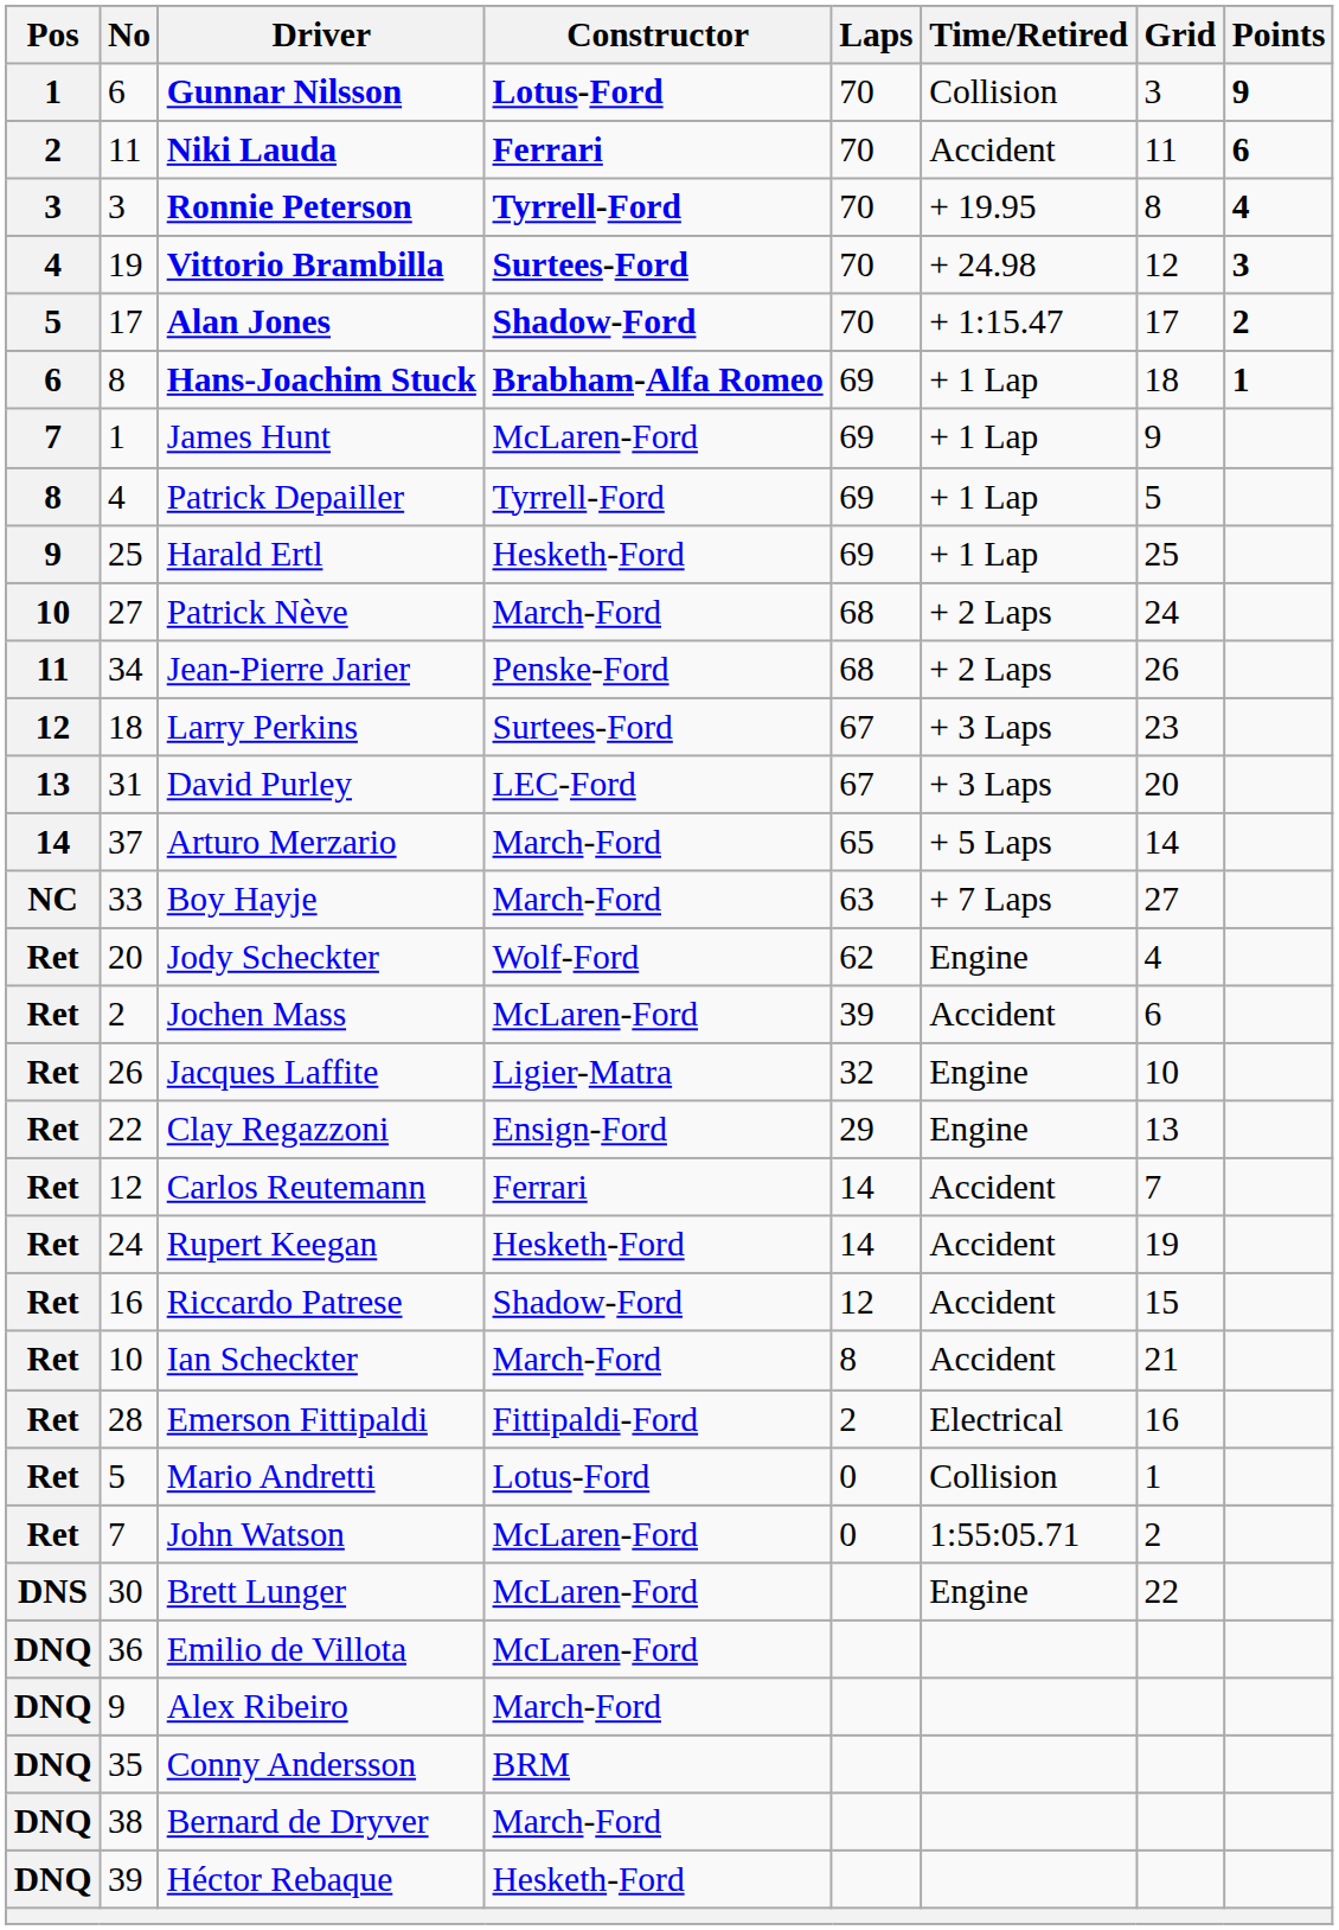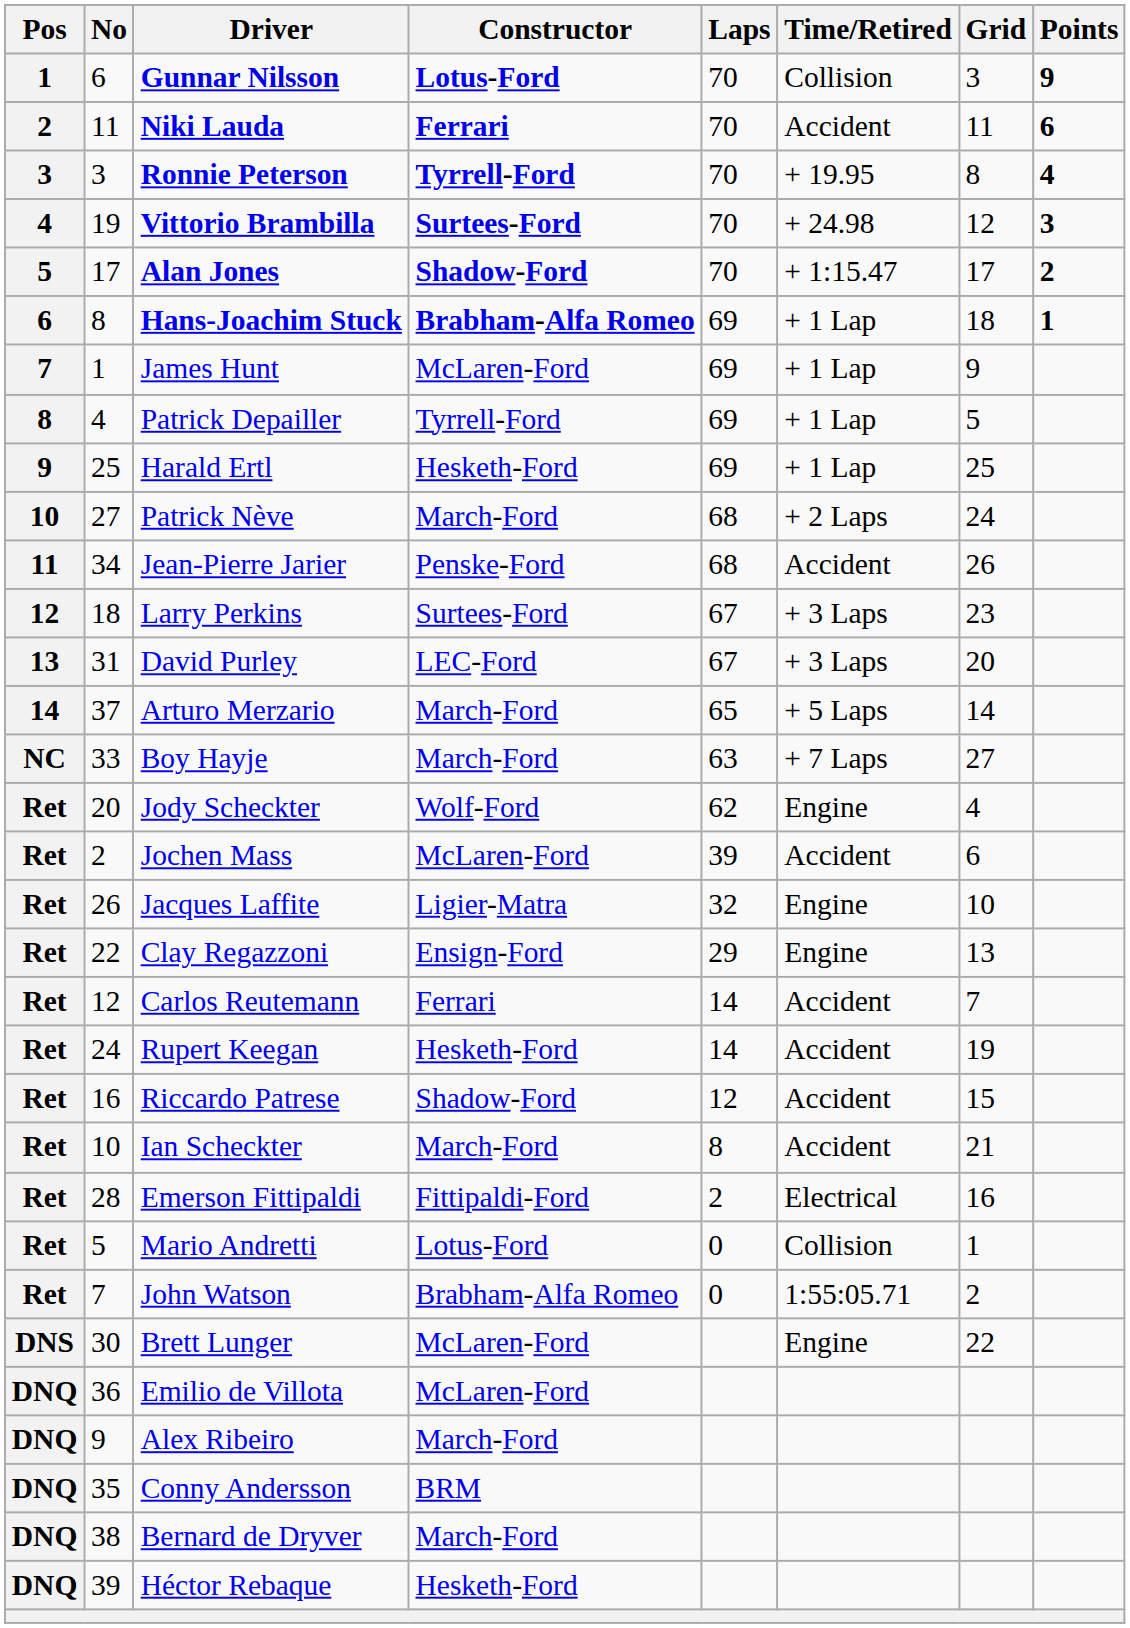Jean-Pierre Jarier | Time/Retired: + 2 Laps -> Accident
John Watson | Constructor: McLaren-Ford -> Brabham-Alfa Romeo
